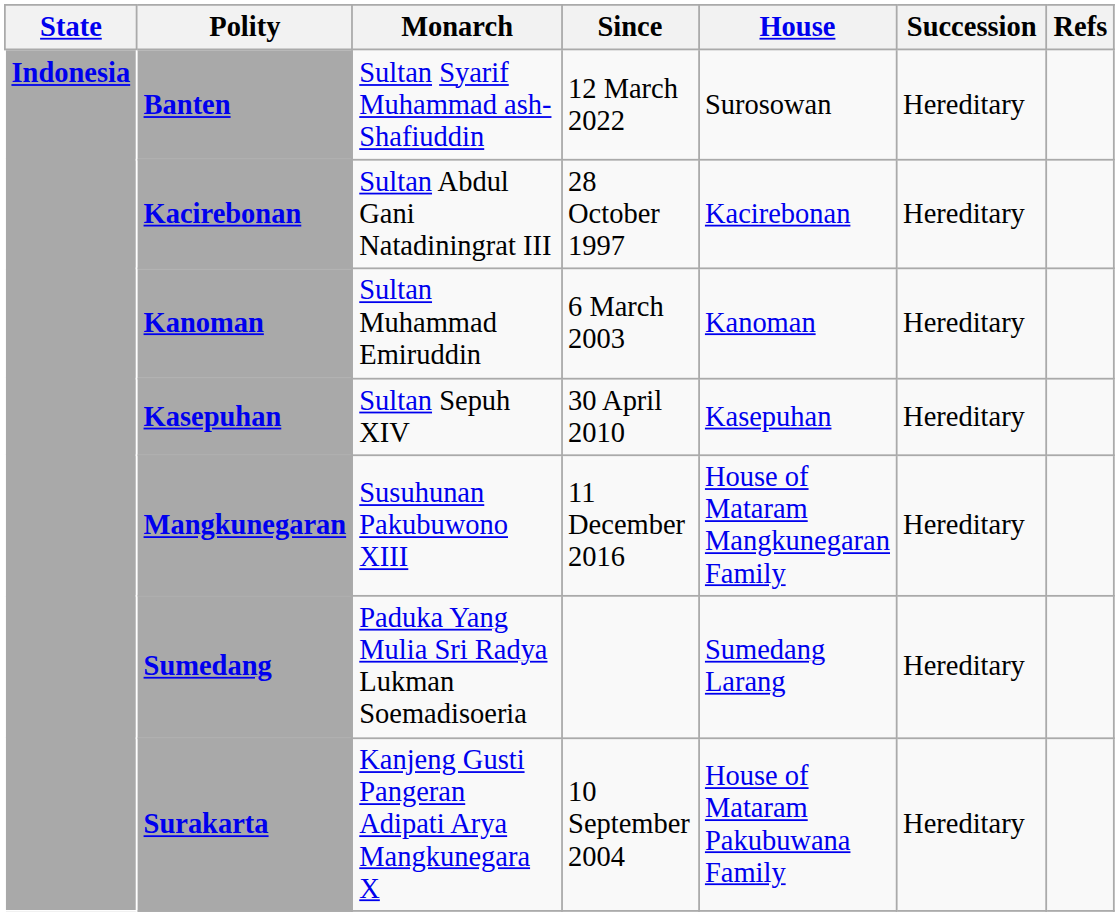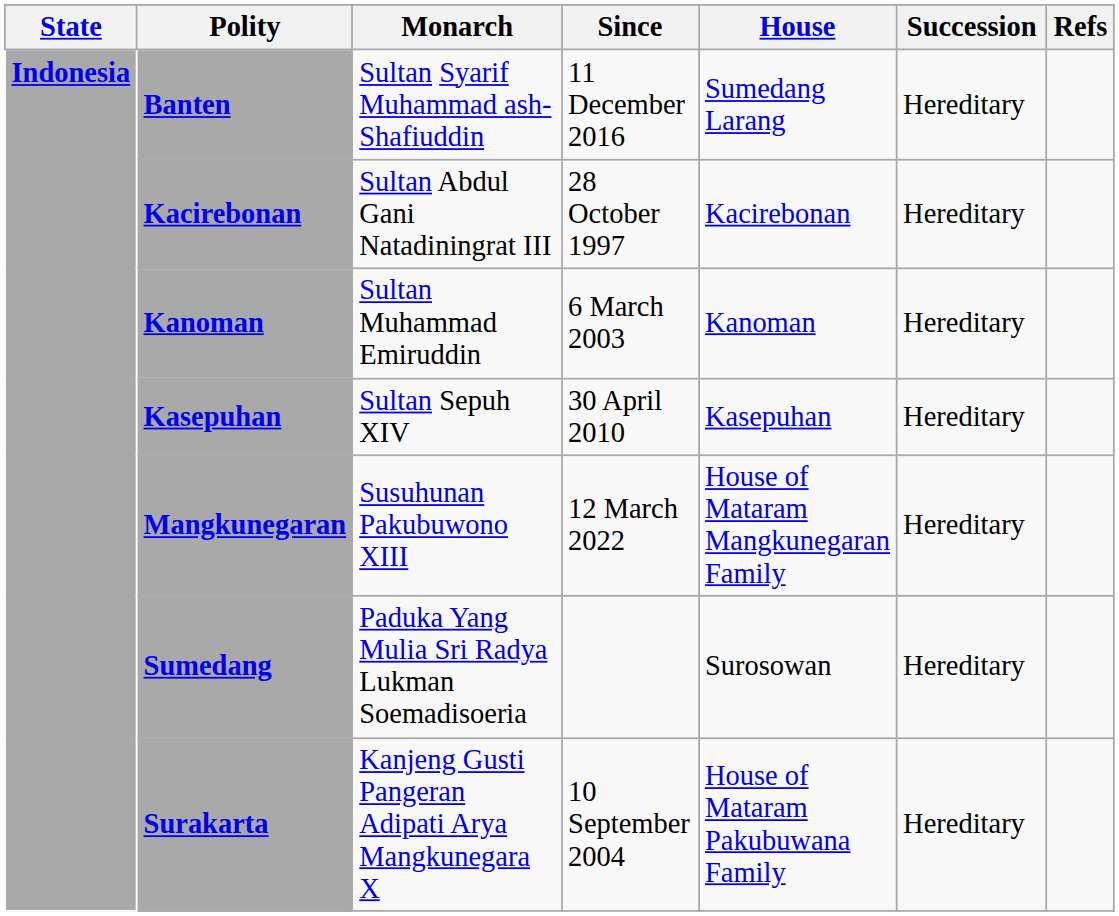Banten | Since: 12 March 2022 -> 11 December 2016
Banten | House: Surosowan -> Sumedang Larang
Mangkunegaran | Since: 11 December 2016 -> 12 March 2022
Sumedang | House: Sumedang Larang -> Surosowan
